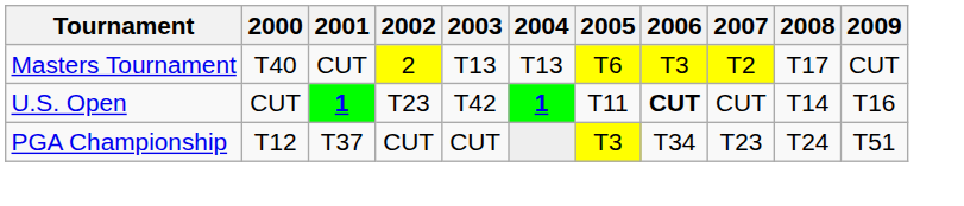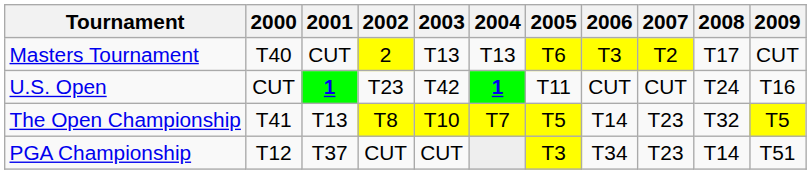U.S. Open | 2006: bold -> normal
U.S. Open | 2008: T14 -> T24
+ row: The Open Championship | T41 | T13 | T8 | T10 | T7 | T5 | T14 | T23 | T32 | T5
PGA Championship | 2008: T24 -> T14
